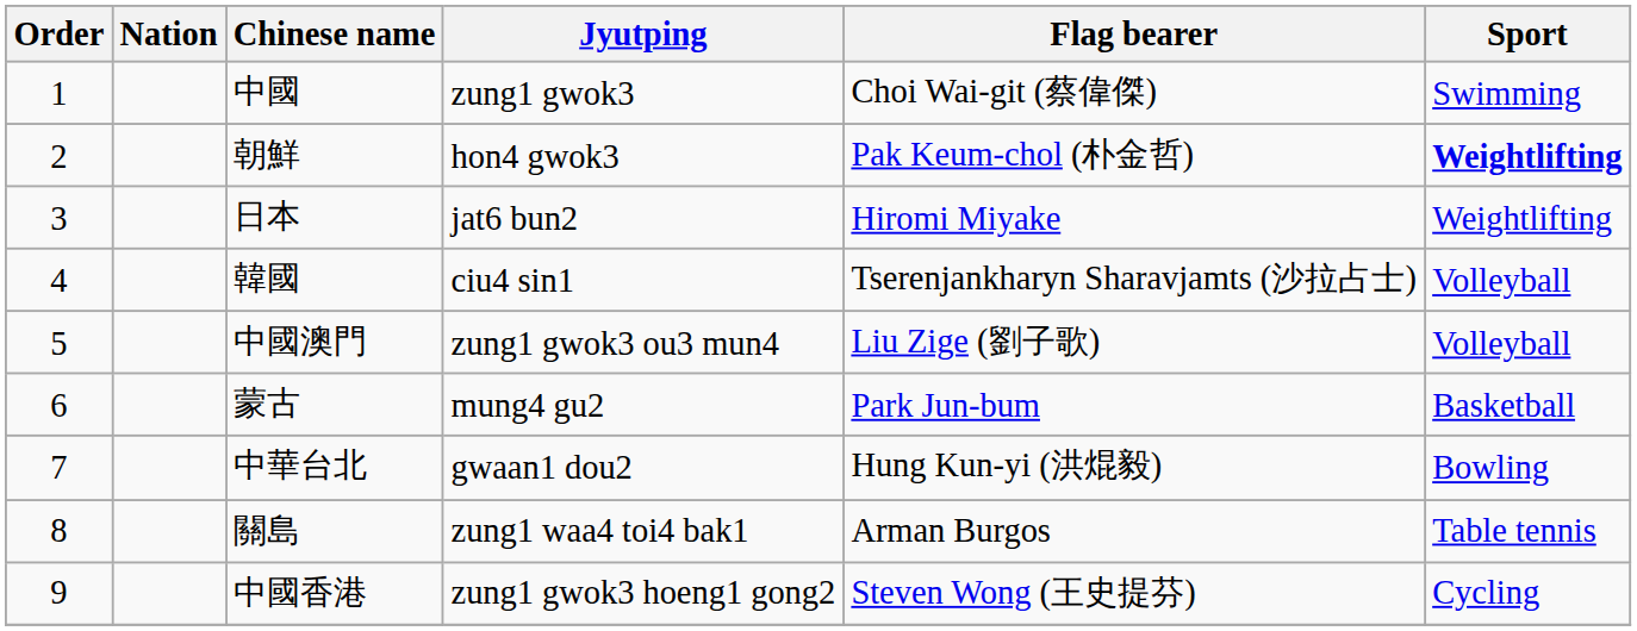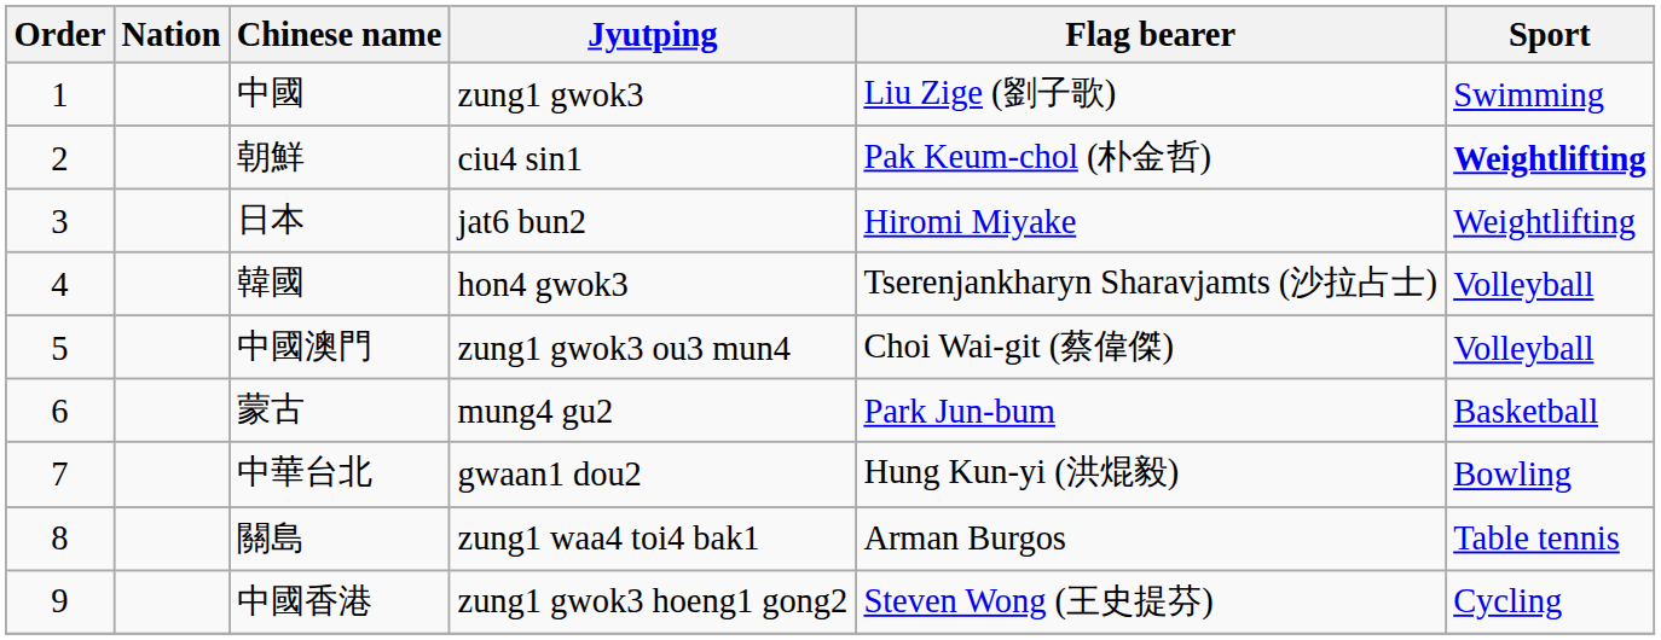中國 | Flag bearer: Choi Wai-git (蔡偉傑) -> Liu Zige (劉子歌)
朝鮮 | Jyutping: hon4 gwok3 -> ciu4 sin1
韓國 | Jyutping: ciu4 sin1 -> hon4 gwok3
中國澳門 | Flag bearer: Liu Zige (劉子歌) -> Choi Wai-git (蔡偉傑)
